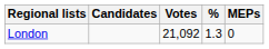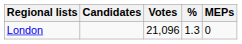London | Votes: 21,092 -> 21,096
